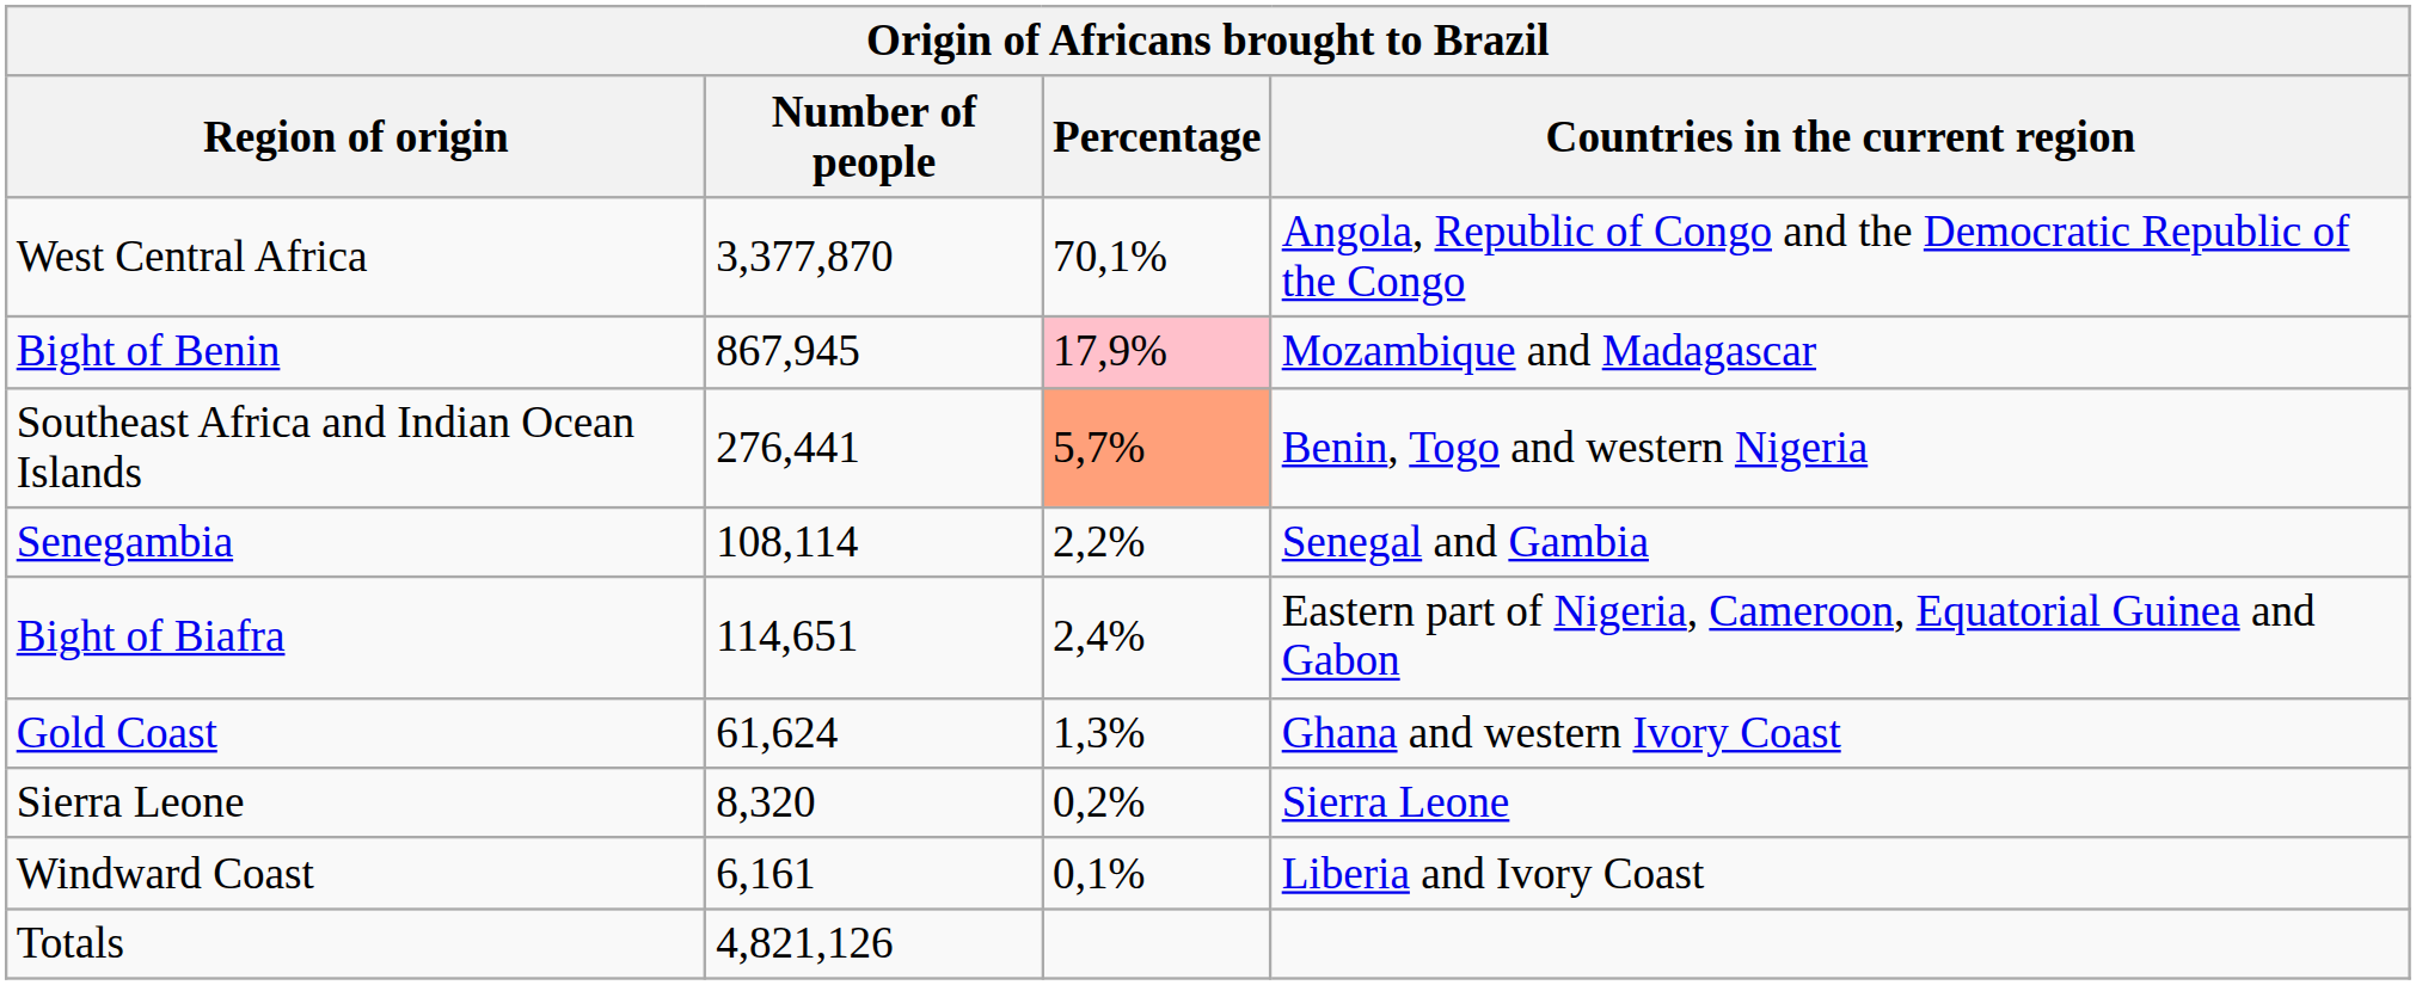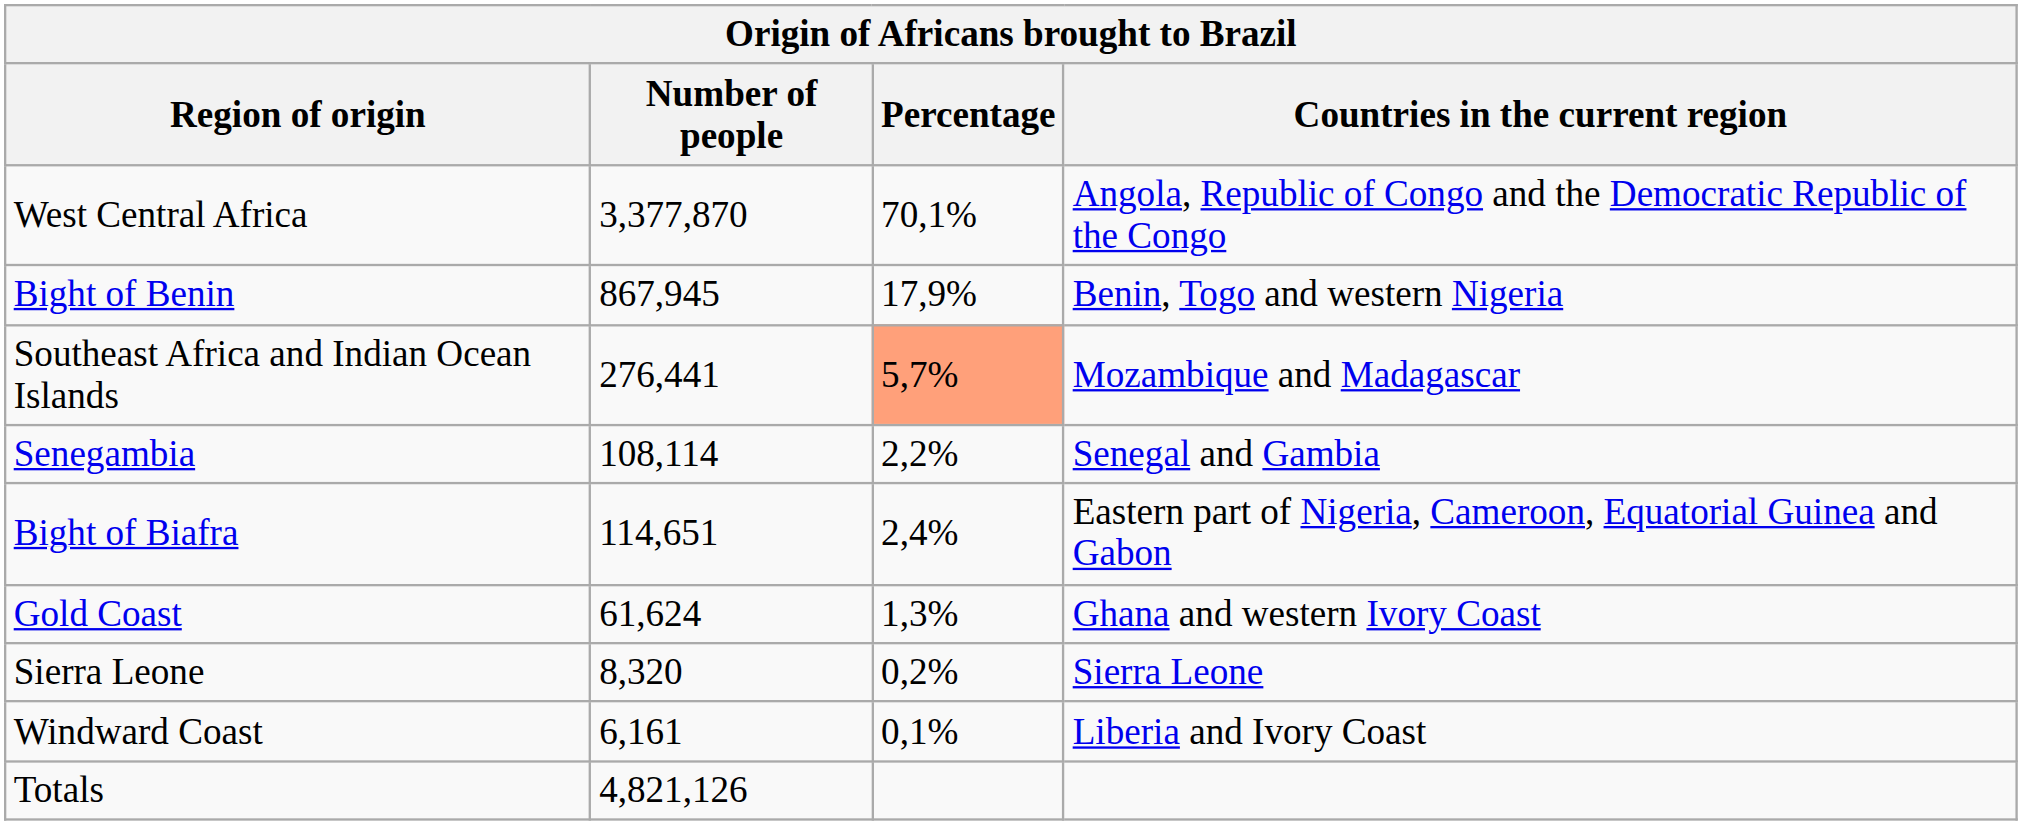Bight of Benin | Percentage: pink background -> no background
Bight of Benin | Countries in the current region: Mozambique and Madagascar -> Benin, Togo and western Nigeria
Southeast Africa and Indian Ocean Islands | Countries in the current region: Benin, Togo and western Nigeria -> Mozambique and Madagascar
